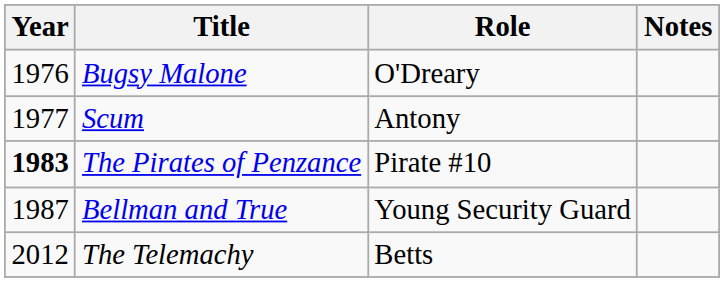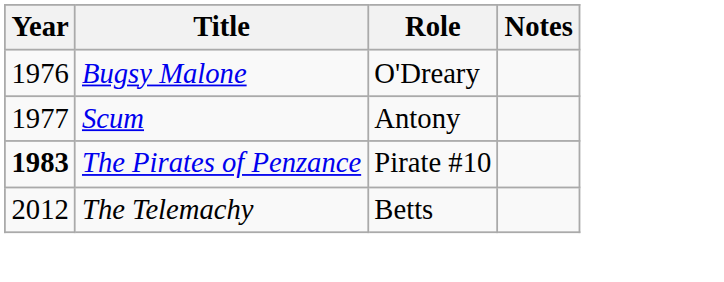- row: 1987 | Bellman and True | Young Security Guard
